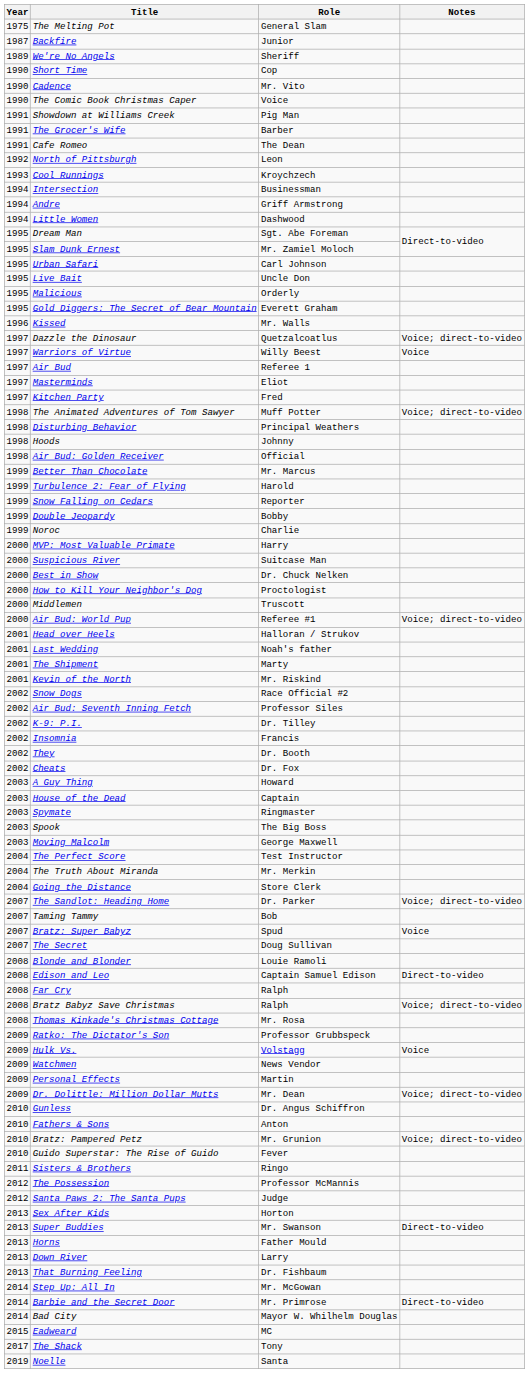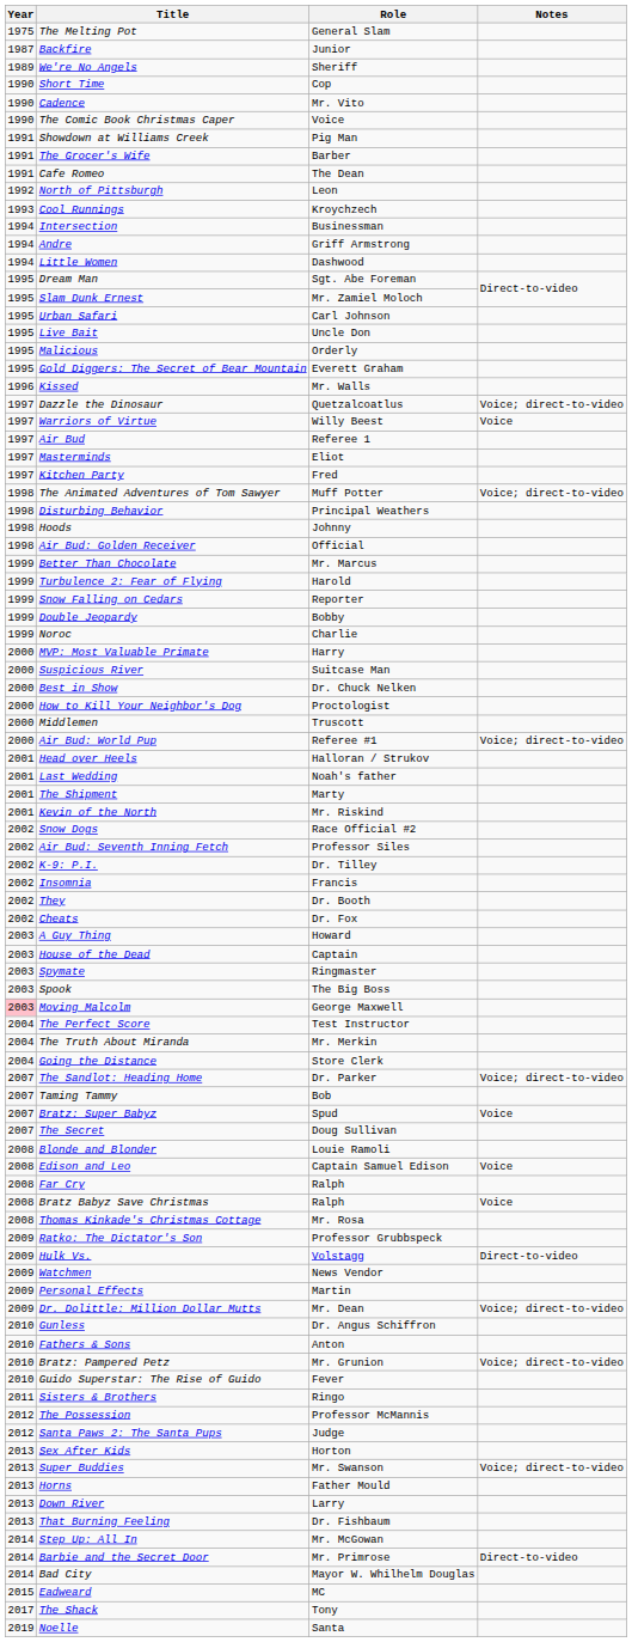Moving Malcolm | Year: no background -> pink background
Edison and Leo | Notes: Direct-to-video -> Voice
Bratz Babyz Save Christmas | Notes: Voice; direct-to-video -> Voice
Hulk Vs. | Notes: Voice -> Direct-to-video
Super Buddies | Notes: Direct-to-video -> Voice; direct-to-video
